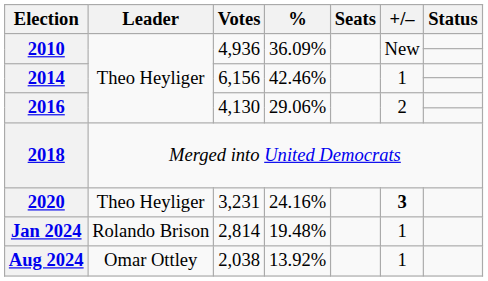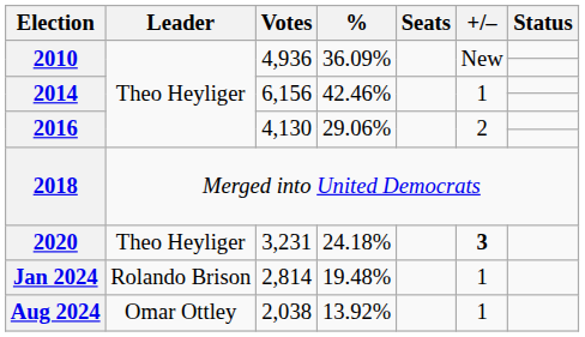2020 | %: 24.16% -> 24.18%
